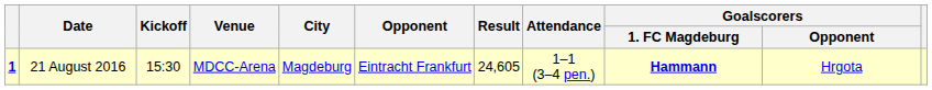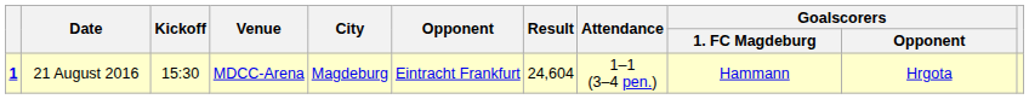21 August 2016 | Result: 24,605 -> 24,604
21 August 2016 | Goalscorers / 1. FC Magdeburg: bold -> normal
